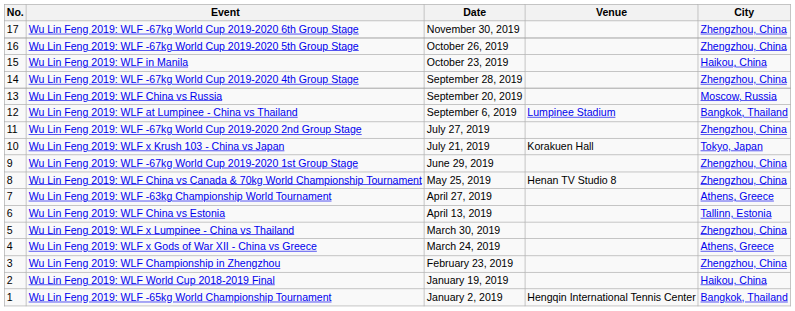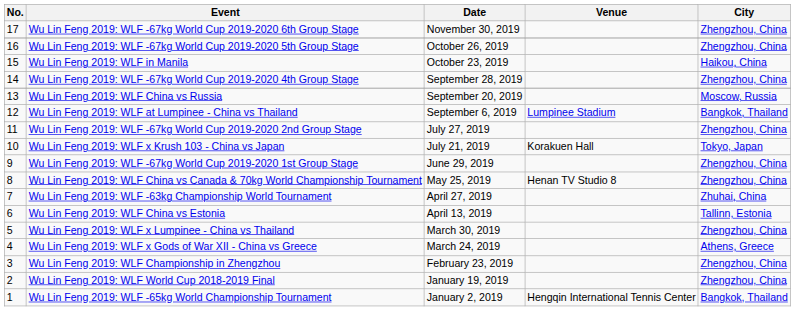Wu Lin Feng 2019: WLF -63kg Championship World Tournament | City: Athens, Greece -> Zhuhai, China
Wu Lin Feng 2019: WLF World Cup 2018-2019 Final | City: Haikou, China -> Zhengzhou, China
